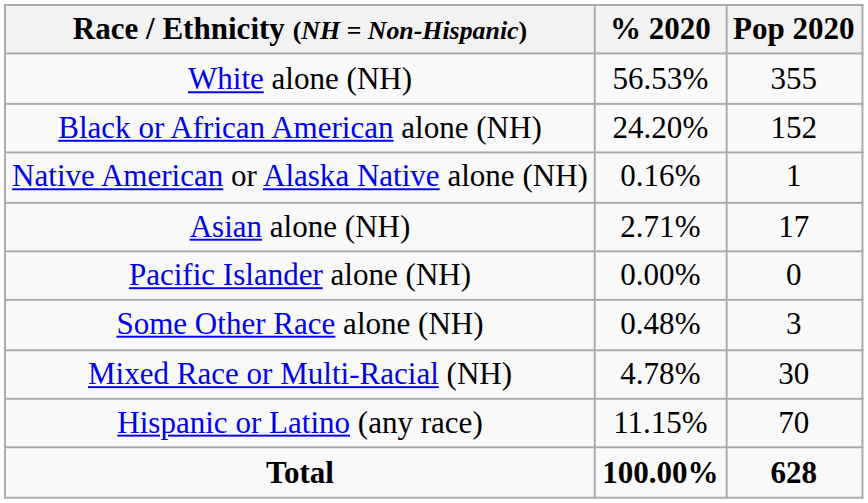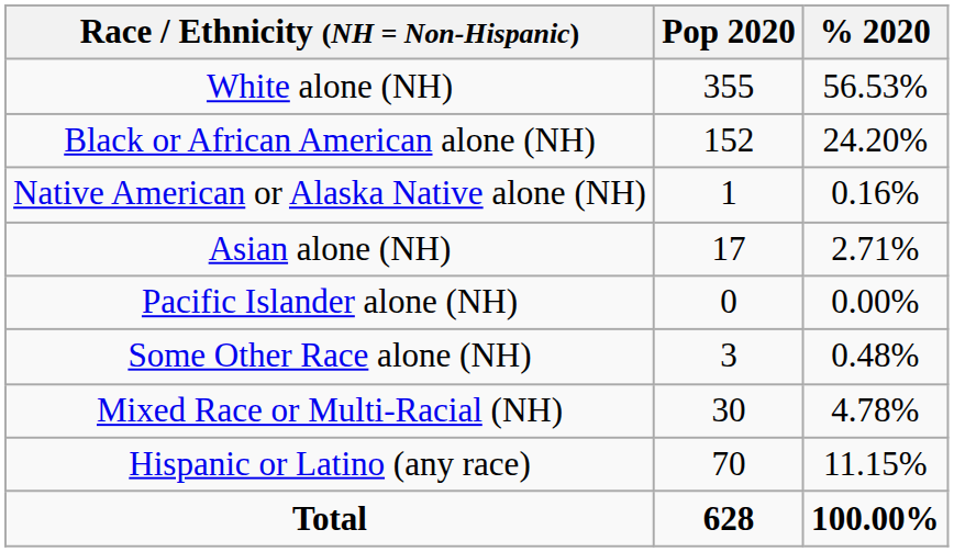columns swapped: Pop 2020 <-> % 2020
